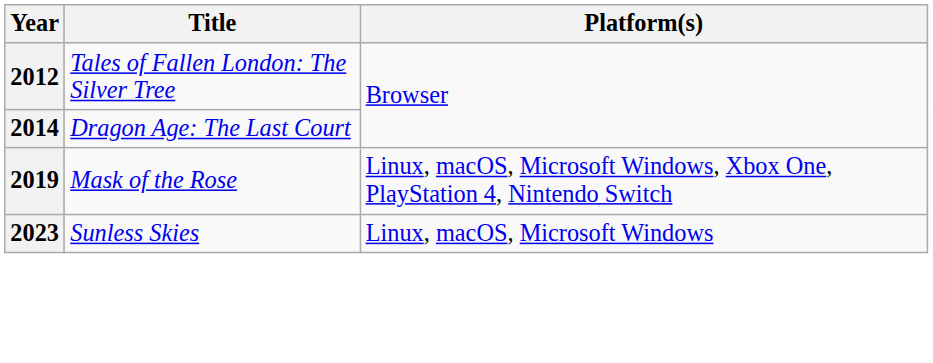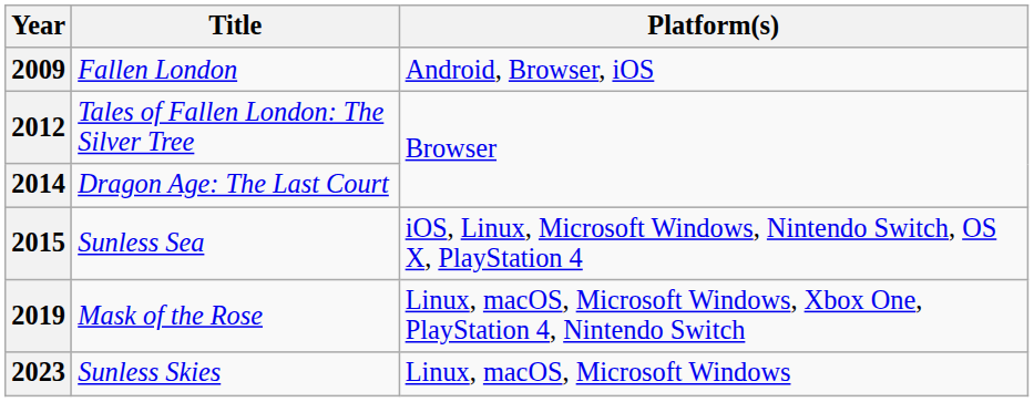+ row: 2009 | Fallen London | Android, Browser, iOS
+ row: 2015 | Sunless Sea | iOS, Linux, Microsoft Windows, Nintendo Switch, OS X, PlayStation 4
